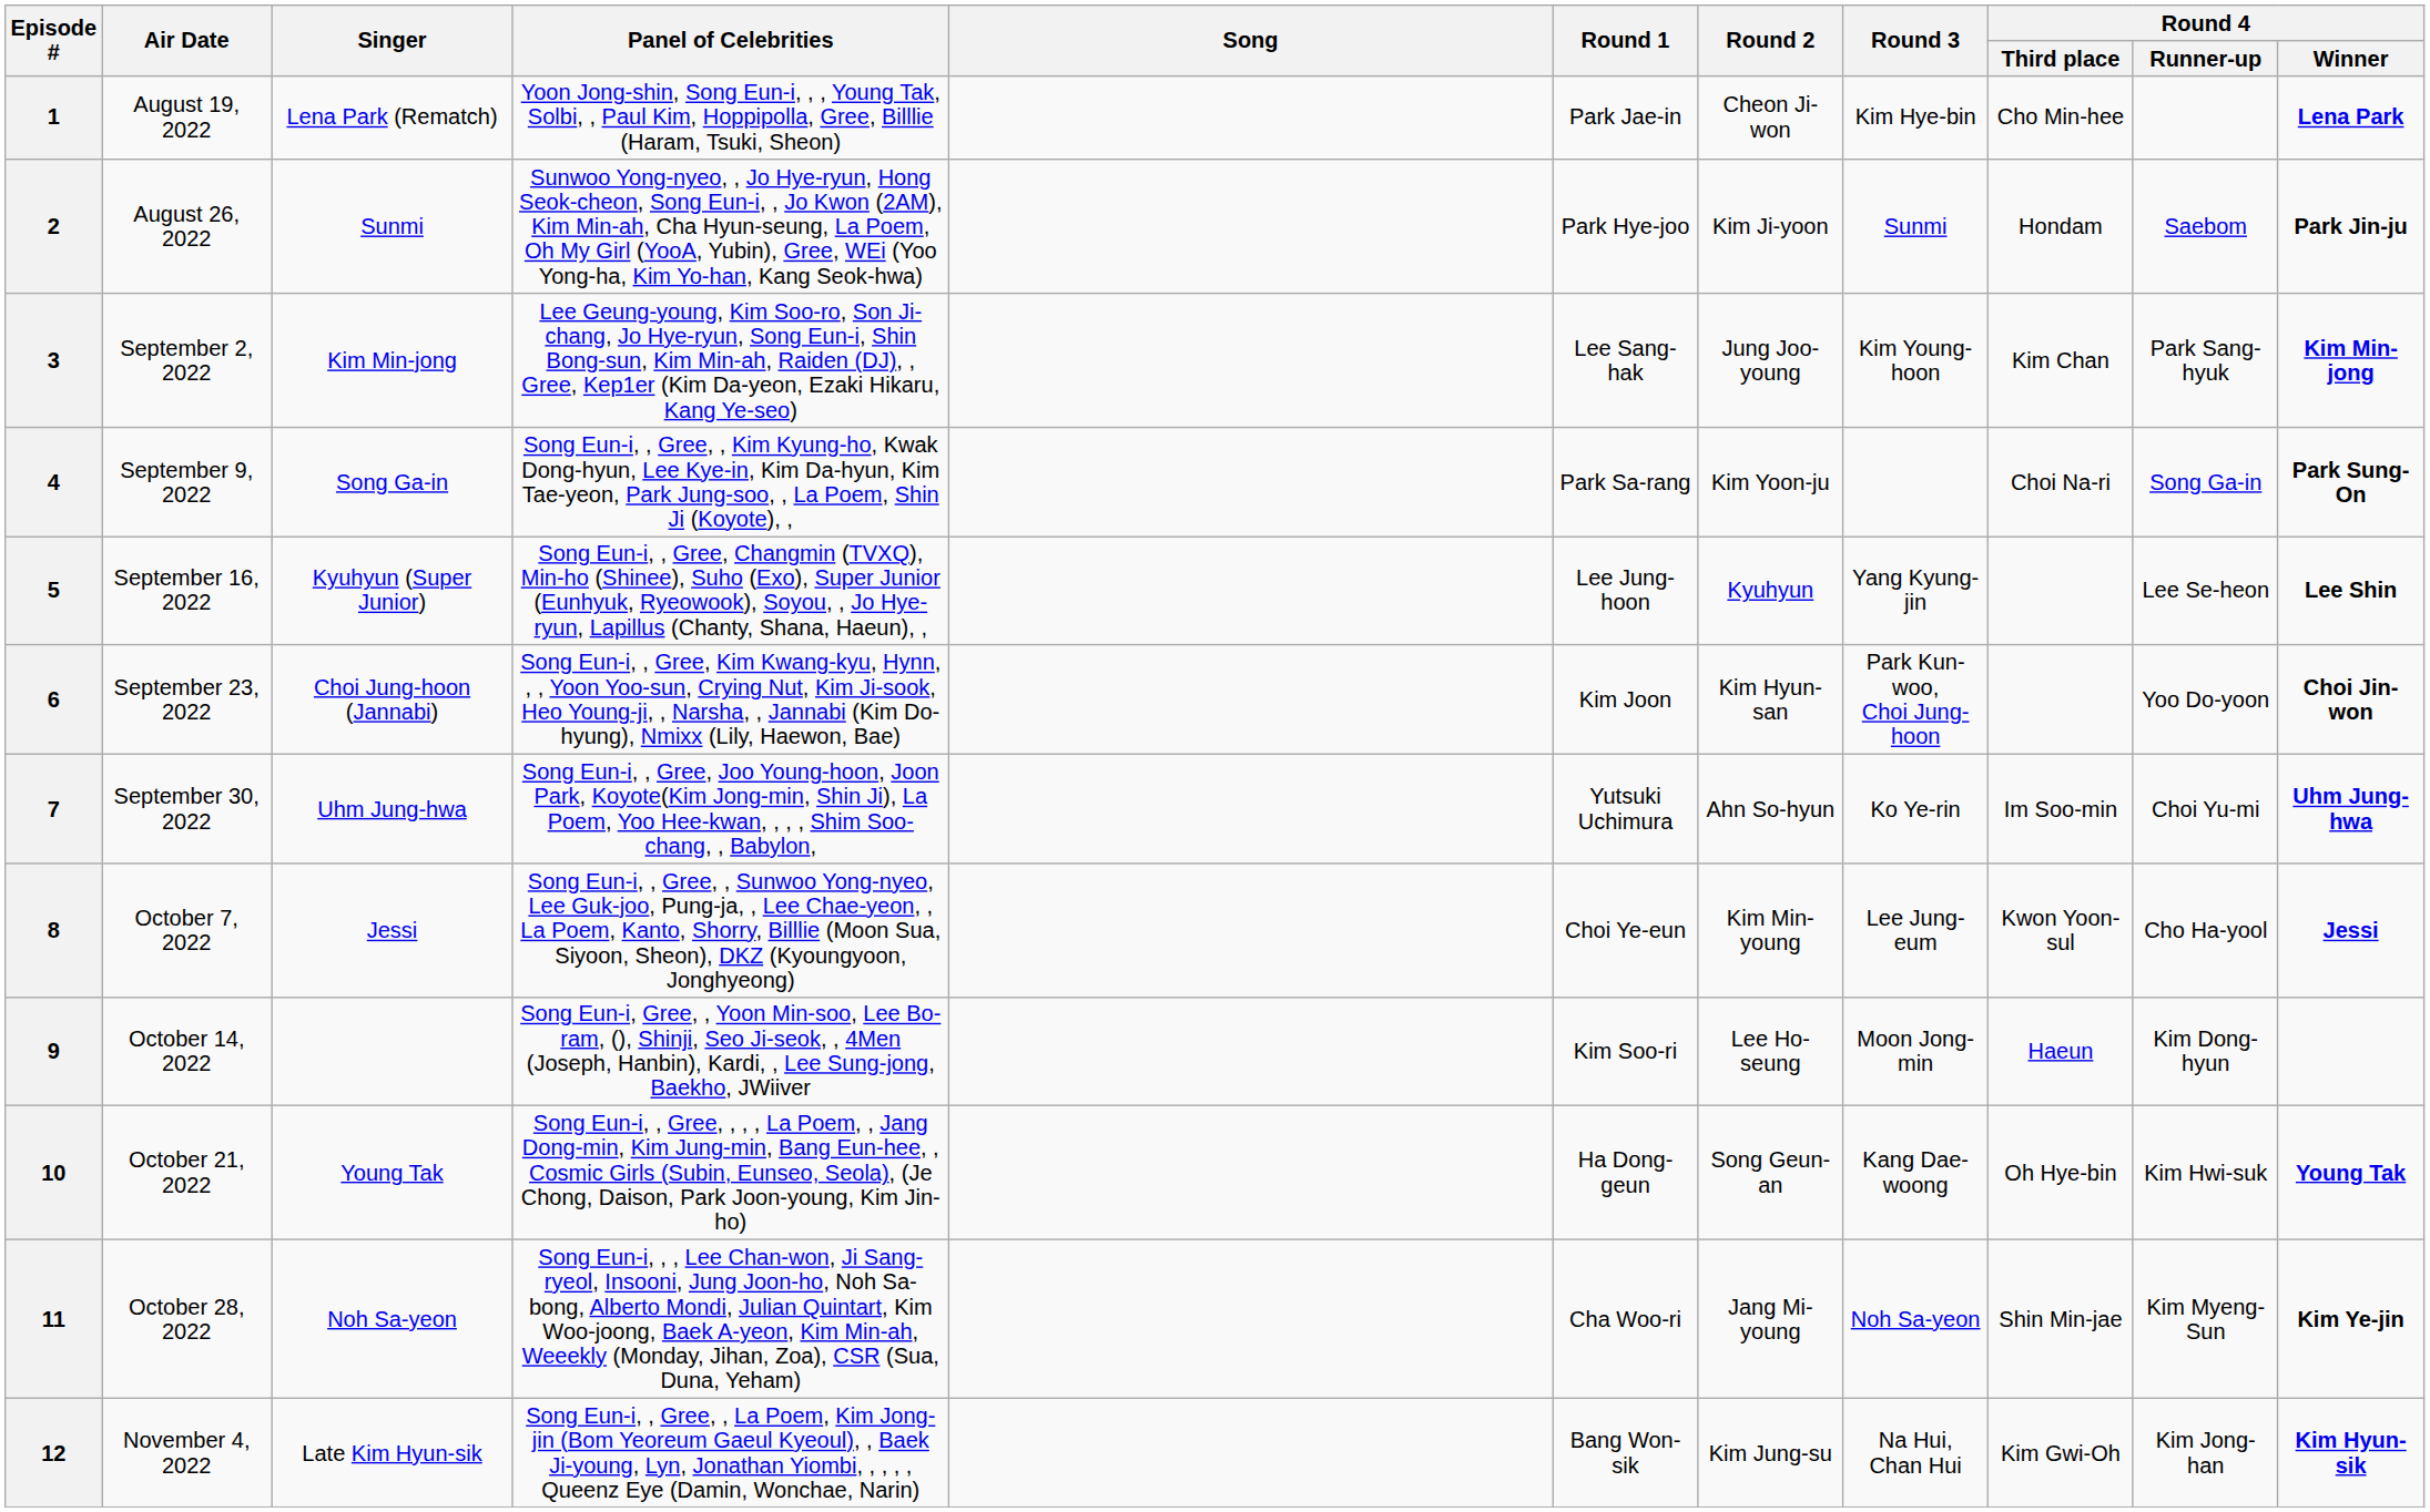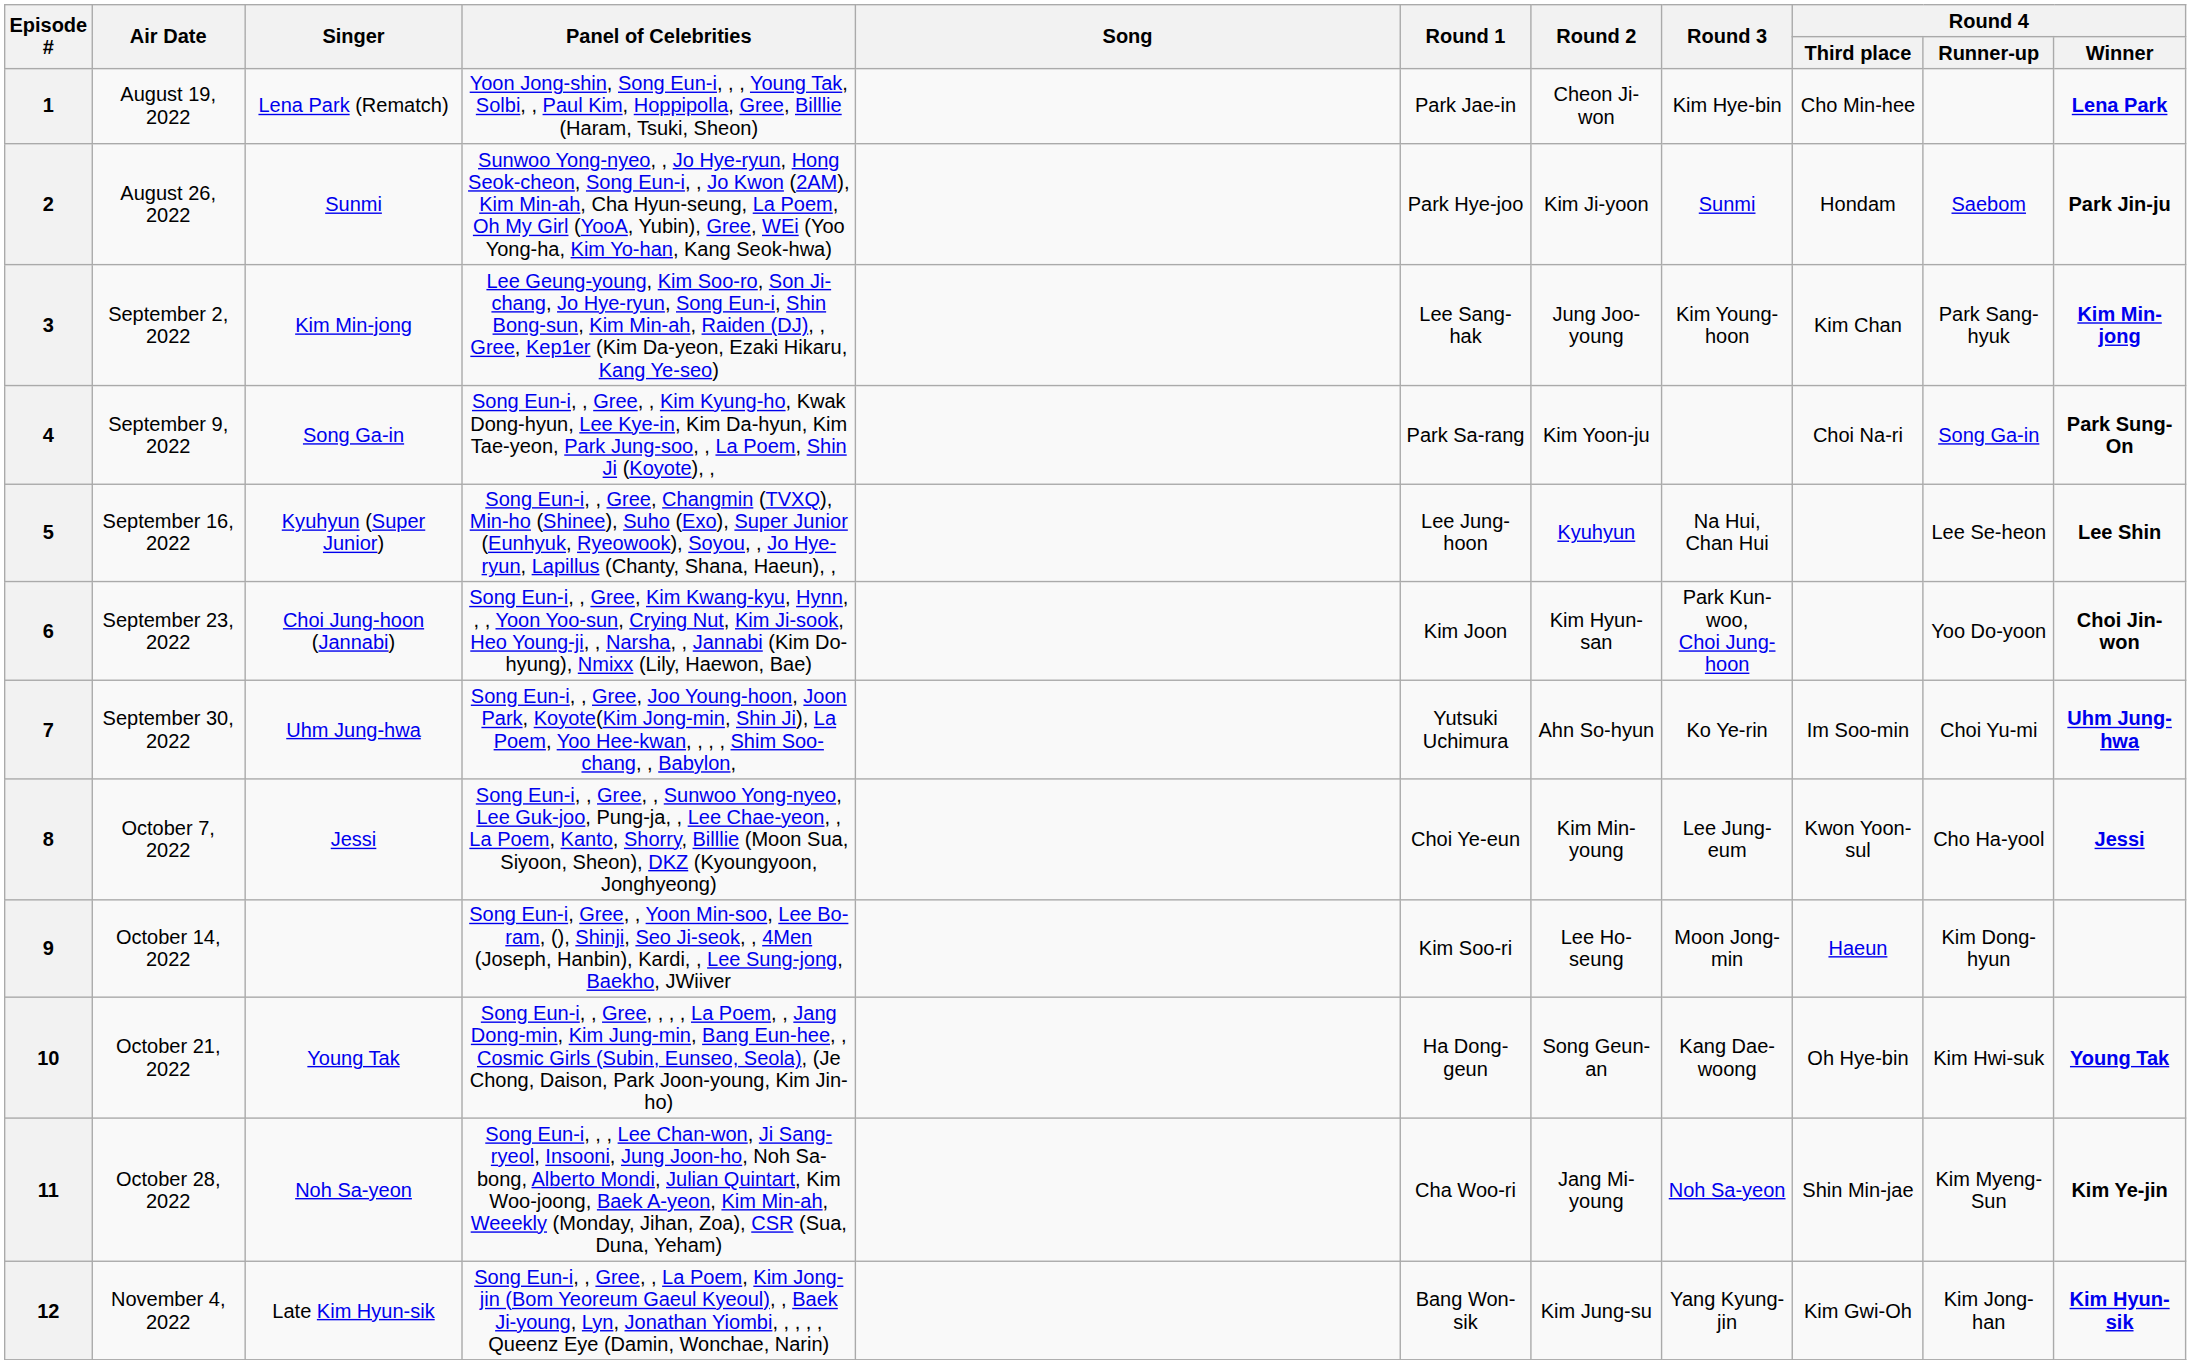5 | Round 3: Yang Kyung-jin -> Na Hui, Chan Hui
12 | Round 3: Na Hui, Chan Hui -> Yang Kyung-jin
